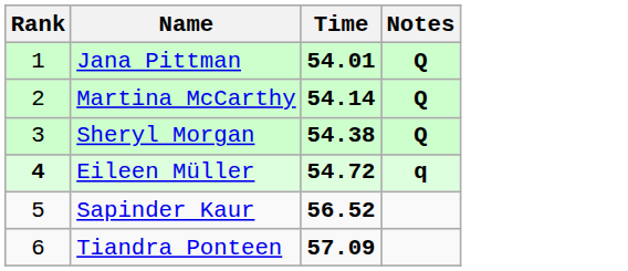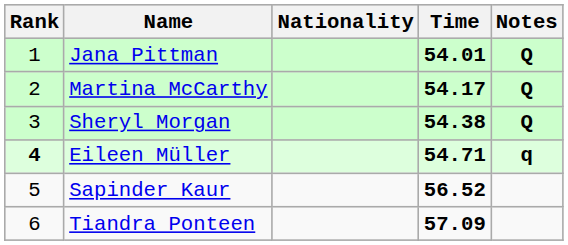+ column: Nationality
Martina McCarthy | Time: 54.14 -> 54.17
Eileen Müller | Time: 54.72 -> 54.71
